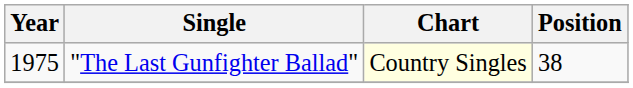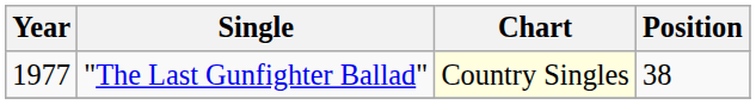"The Last Gunfighter Ballad" | Year: 1975 -> 1977
